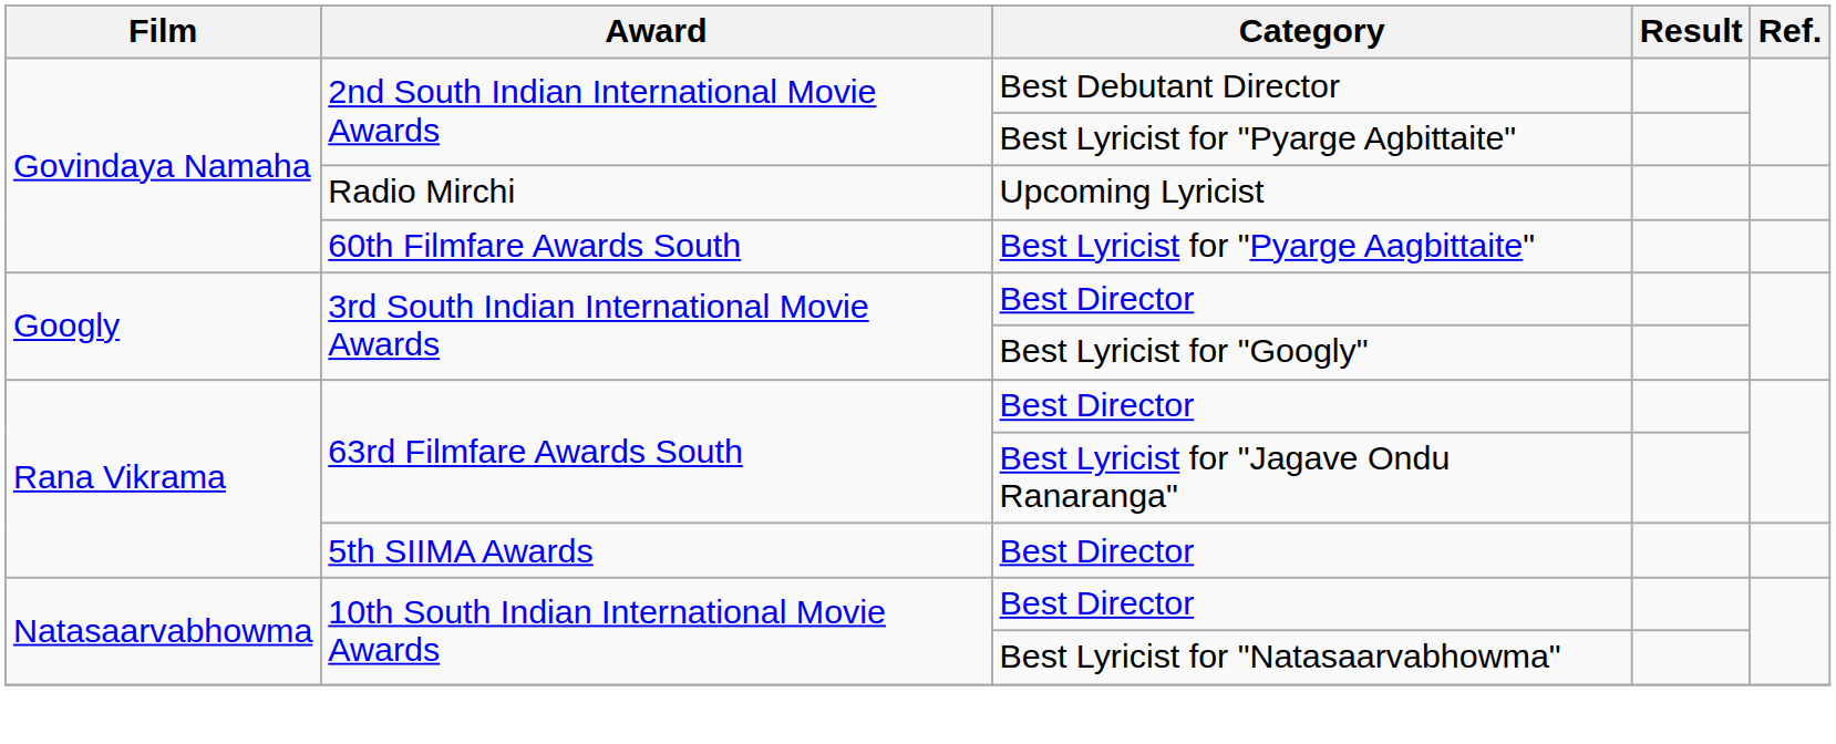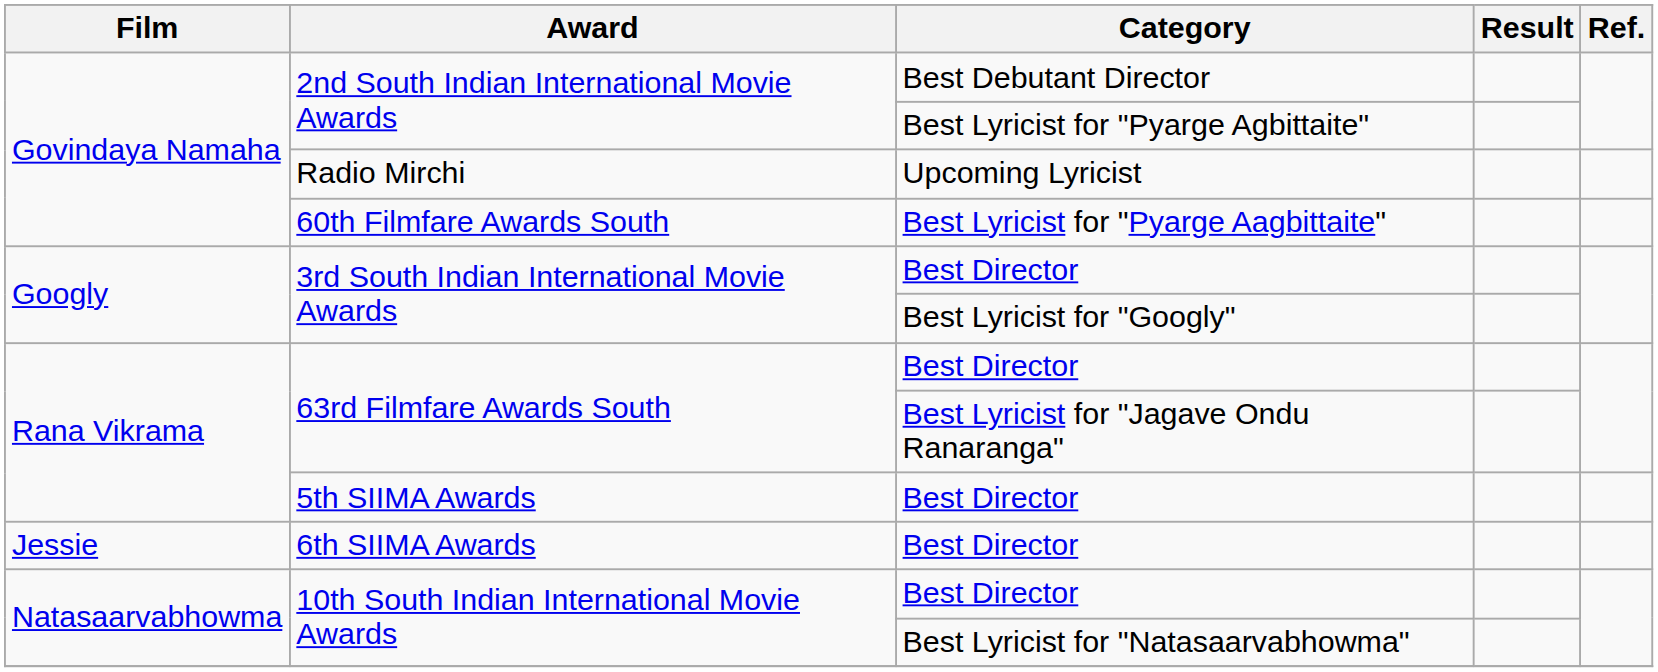+ row: Jessie | 6th SIIMA Awards | Best Director
